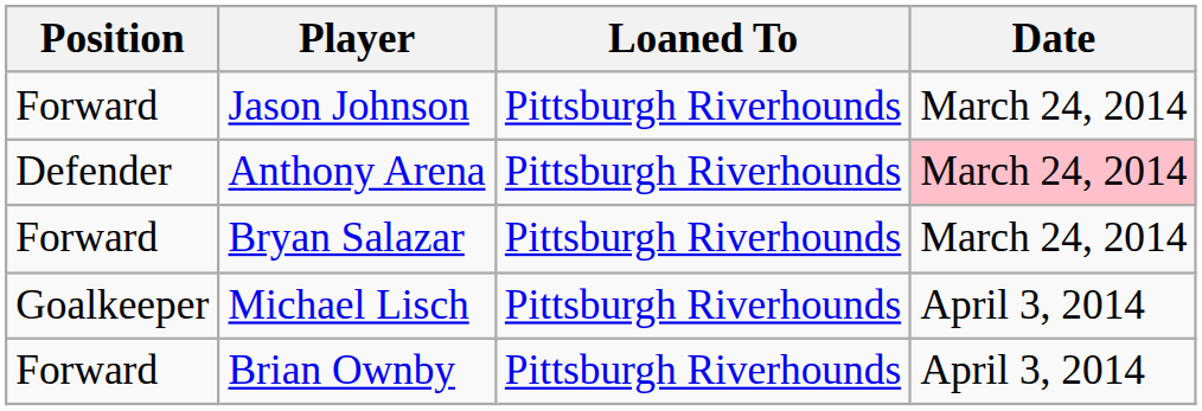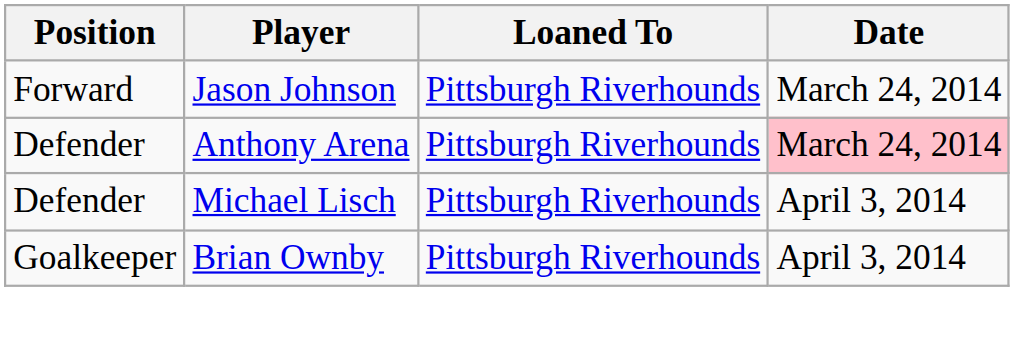- row: Forward | Bryan Salazar | Pittsburgh Riverhounds | March 24, 2014
Michael Lisch | Position: Goalkeeper -> Defender
Brian Ownby | Position: Forward -> Goalkeeper
